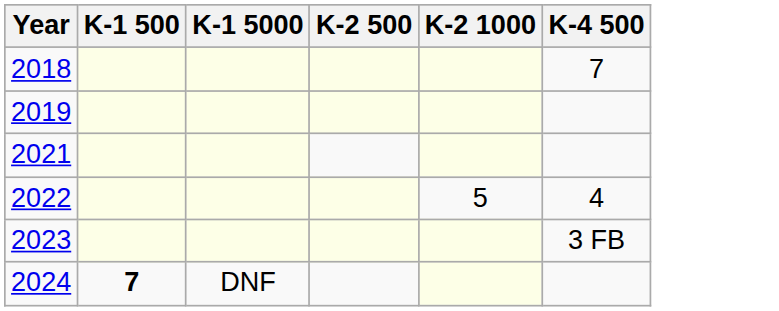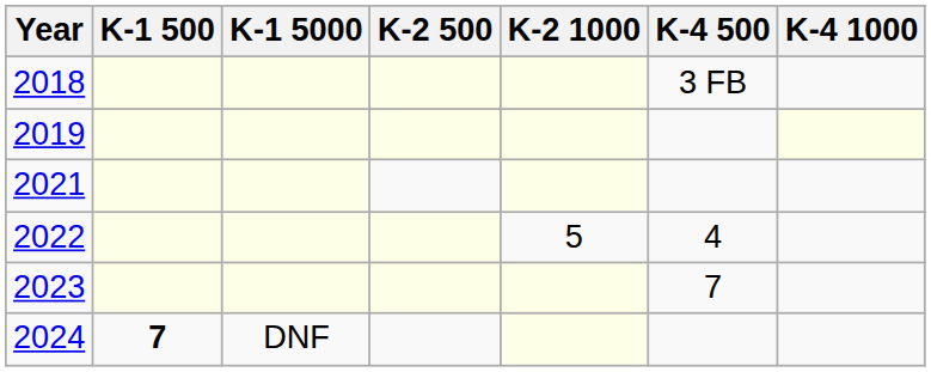+ column: K-4 1000
2018 | K-4 500: 7 -> 3 FB
2023 | K-4 500: 3 FB -> 7
